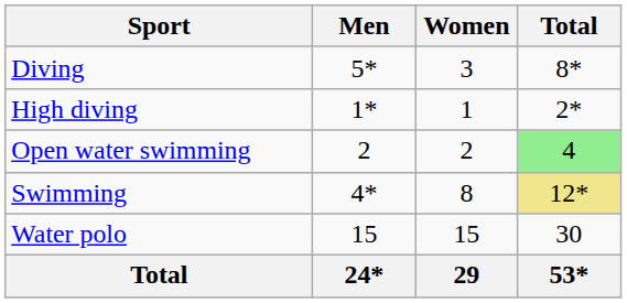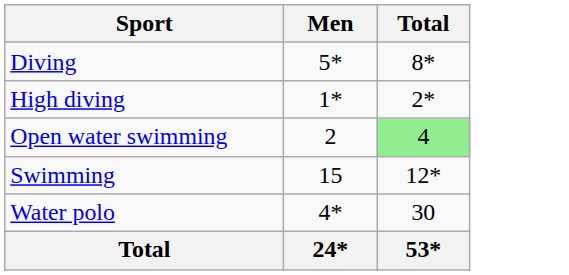- column: Women | 3 | 1 | 2 | 8 | 15 | 29
Swimming | Men: 4* -> 15
Swimming | Total: khaki background -> no background
Water polo | Men: 15 -> 4*
